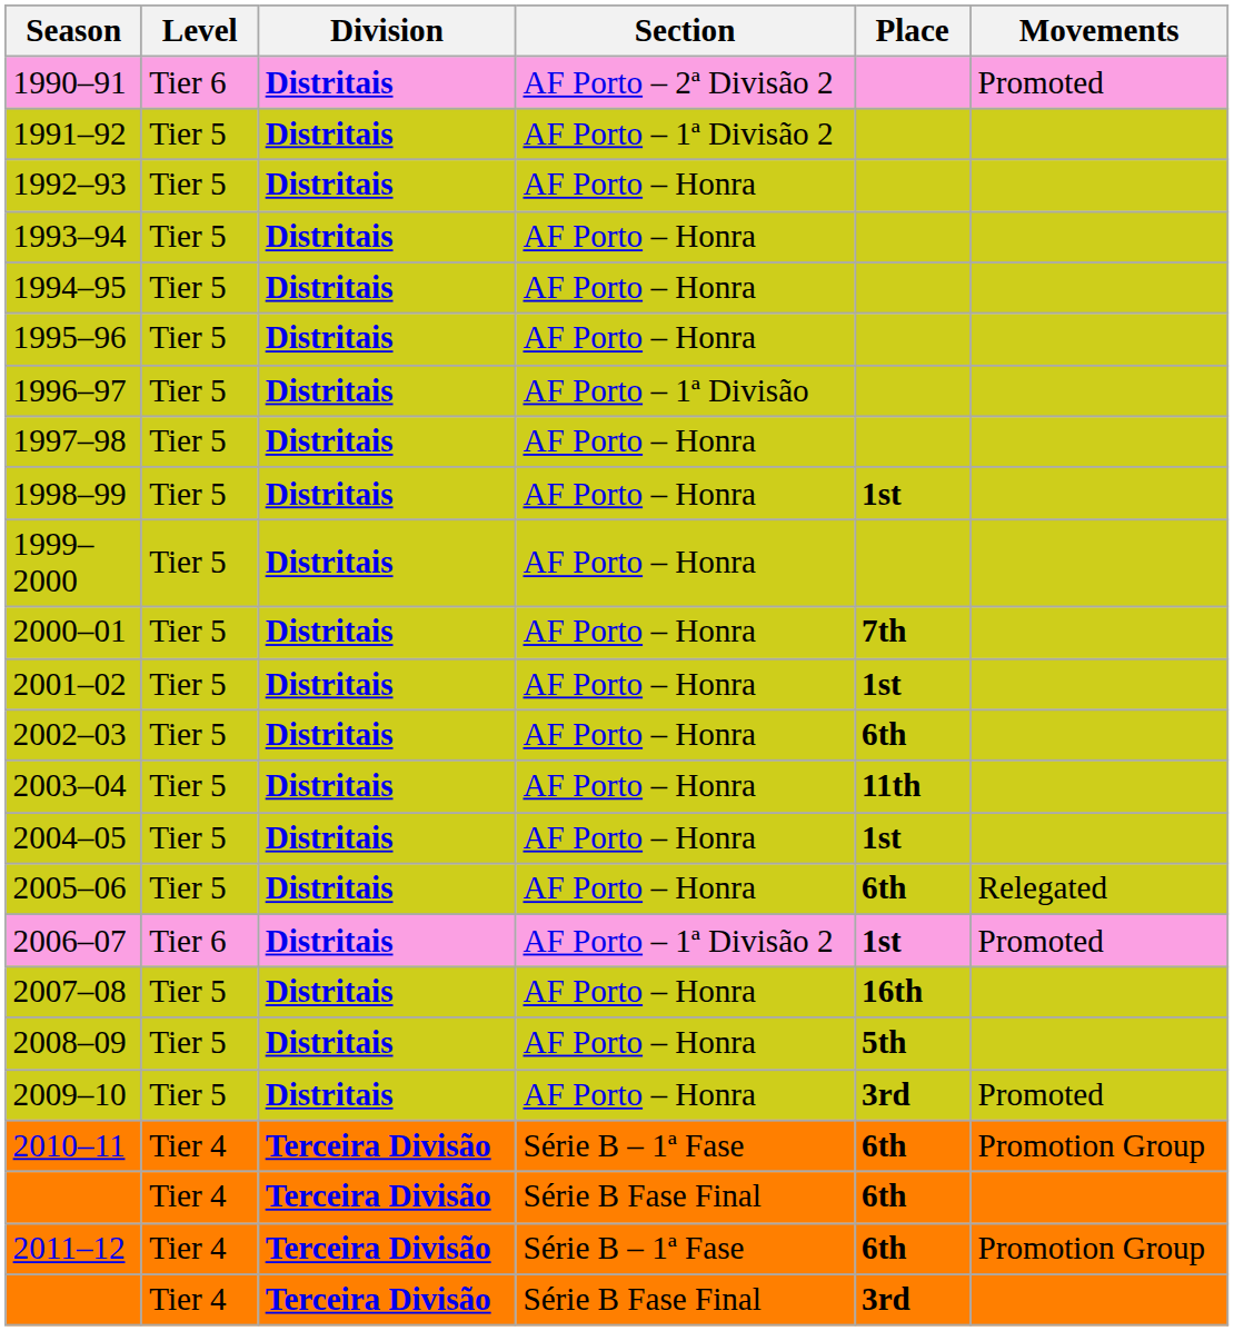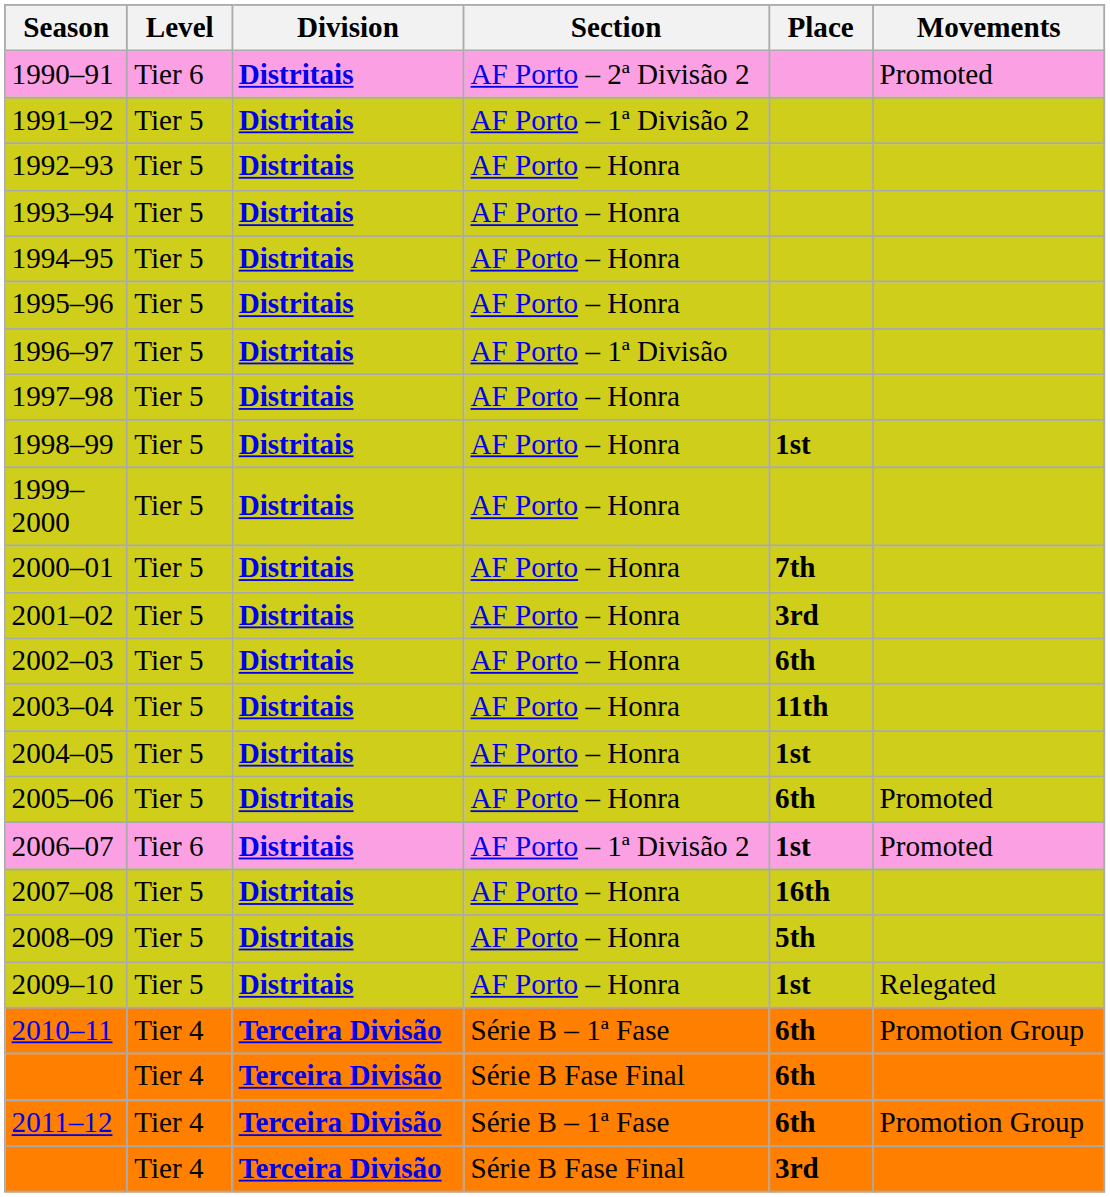2001–02 | Place: 1st -> 3rd
2005–06 | Movements: Relegated -> Promoted
2009–10 | Place: 3rd -> 1st
2009–10 | Movements: Promoted -> Relegated
